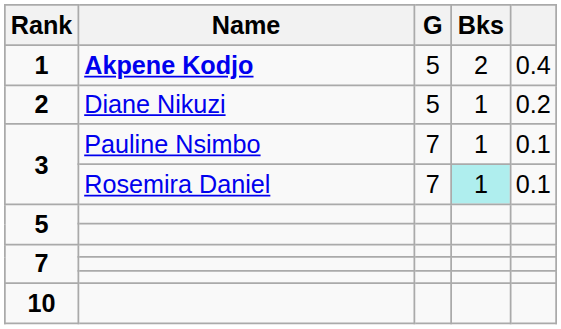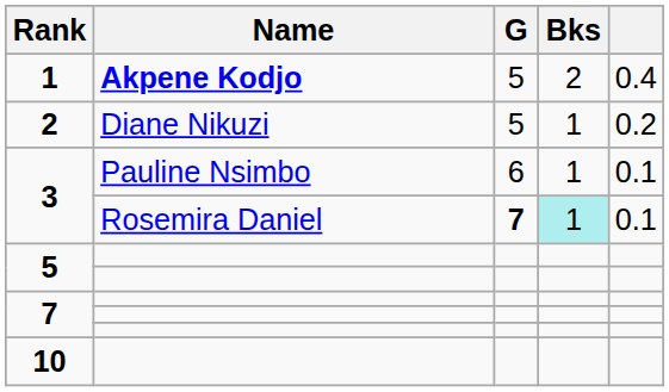3 / Pauline Nsimbo | G: 7 -> 6
3 / Rosemira Daniel | G: normal -> bold
